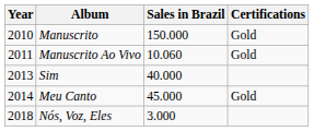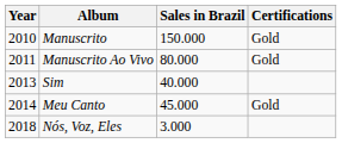Manuscrito Ao Vivo | Sales in Brazil: 10.060 -> 80.000
